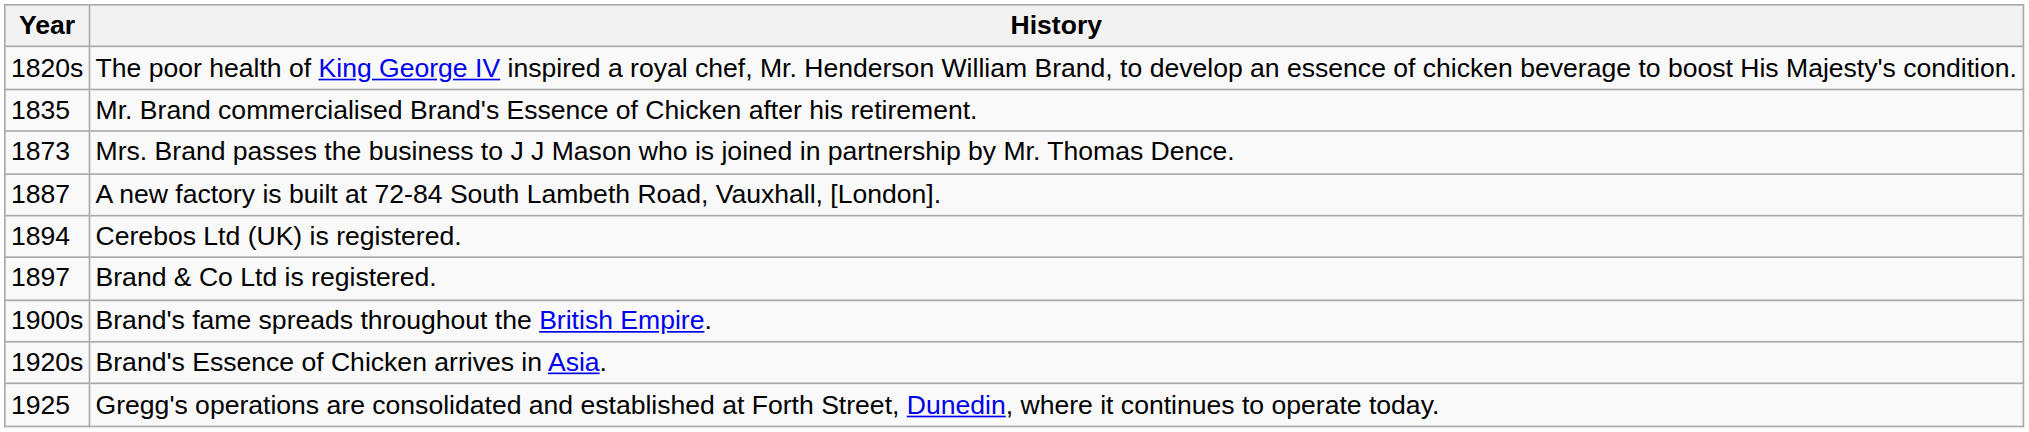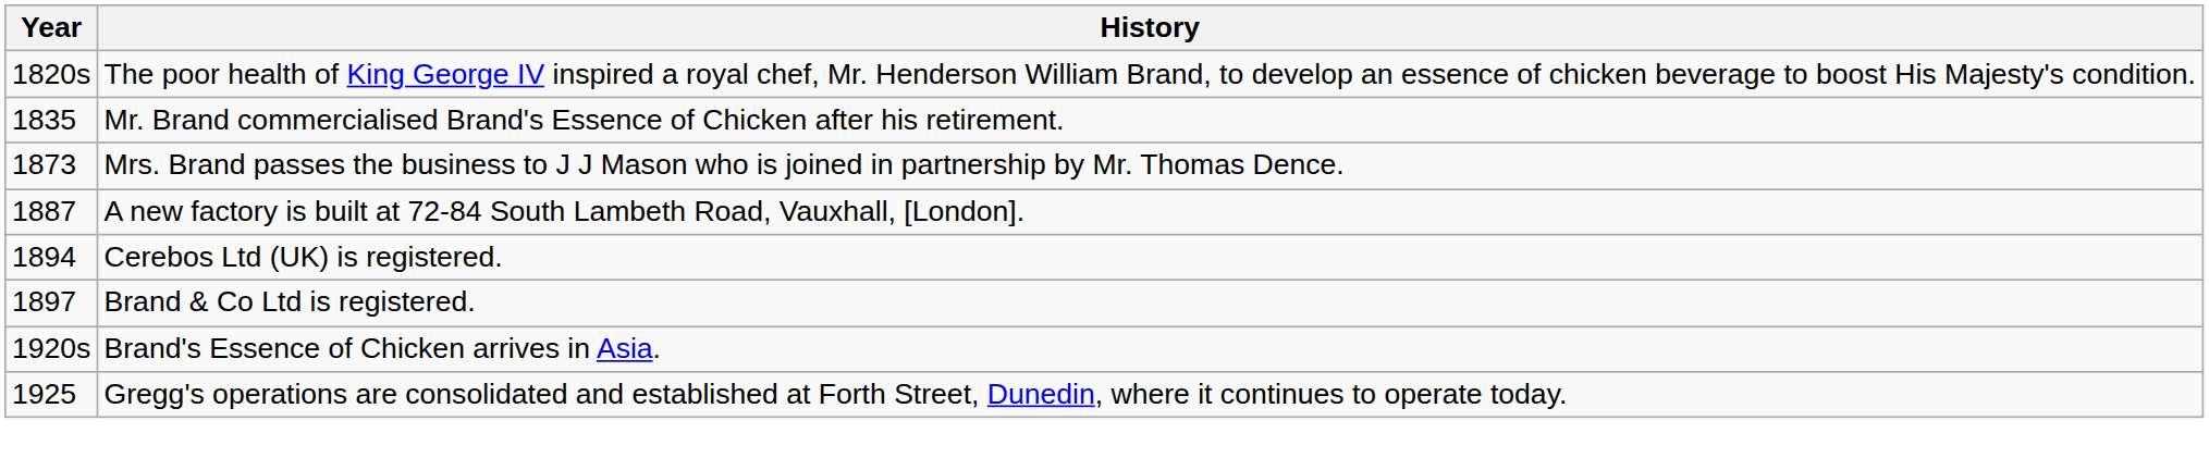- row: 1900s | Brand's fame spreads throughout the British Empire.
